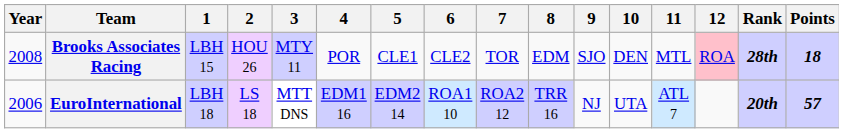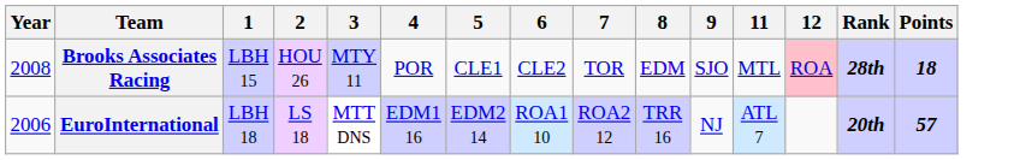- column: 10 | DEN | UTA
